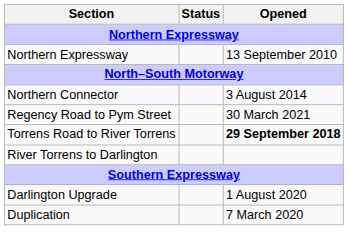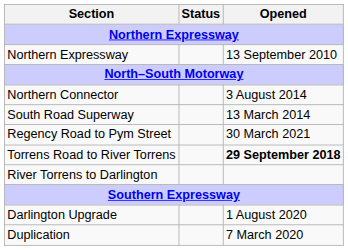+ row: South Road Superway | 13 March 2014
